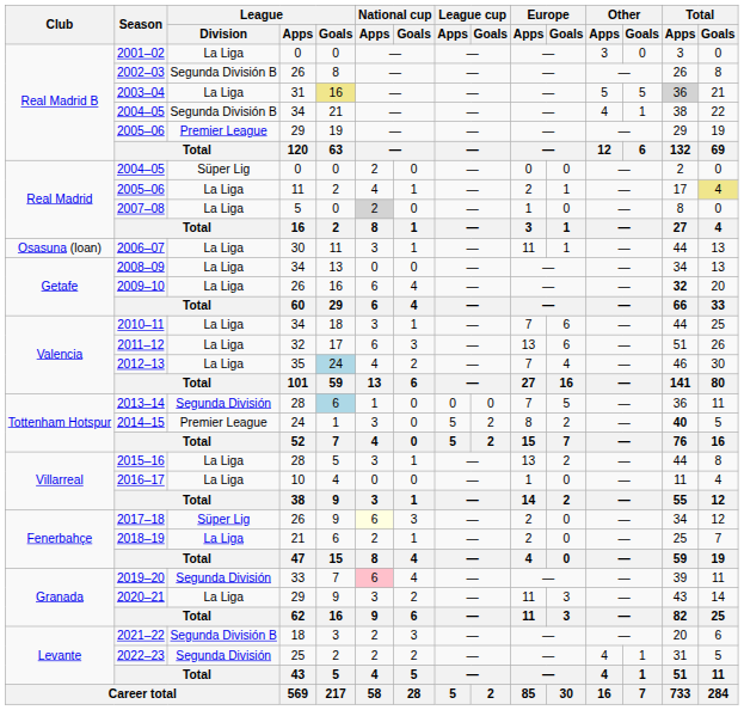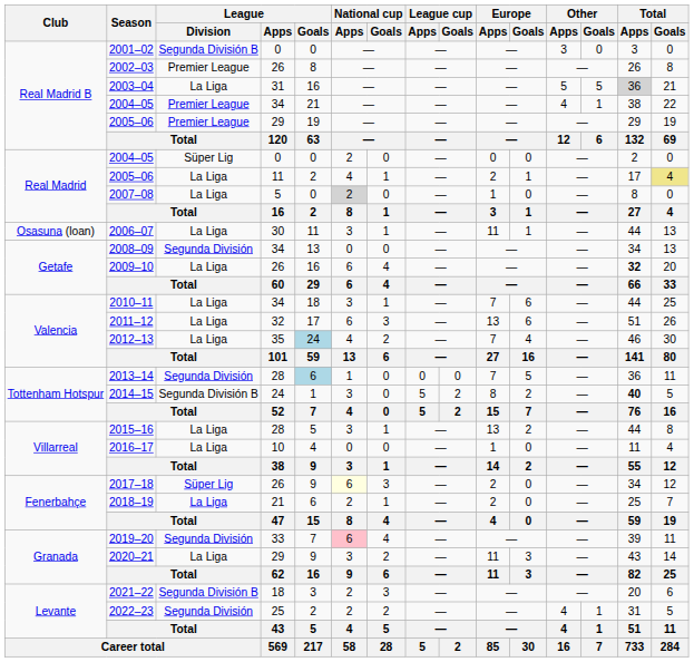2001–02 | League / Division: La Liga -> Segunda División B
2002–03 | League / Division: Segunda División B -> Premier League
2003–04 | League / Goals: khaki background -> no background
2004–05 / 34 | League / Division: Segunda División B -> Premier League
2008–09 | League / Division: La Liga -> Segunda División
2014–15 | League / Division: Premier League -> Segunda División B
